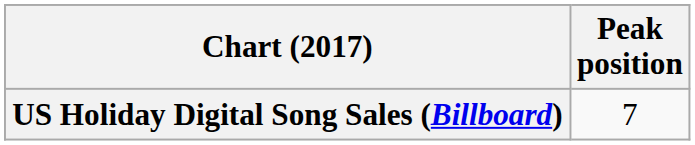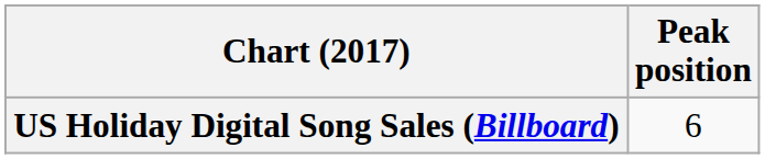US Holiday Digital Song Sales (Billboard) | Peak position: 7 -> 6
